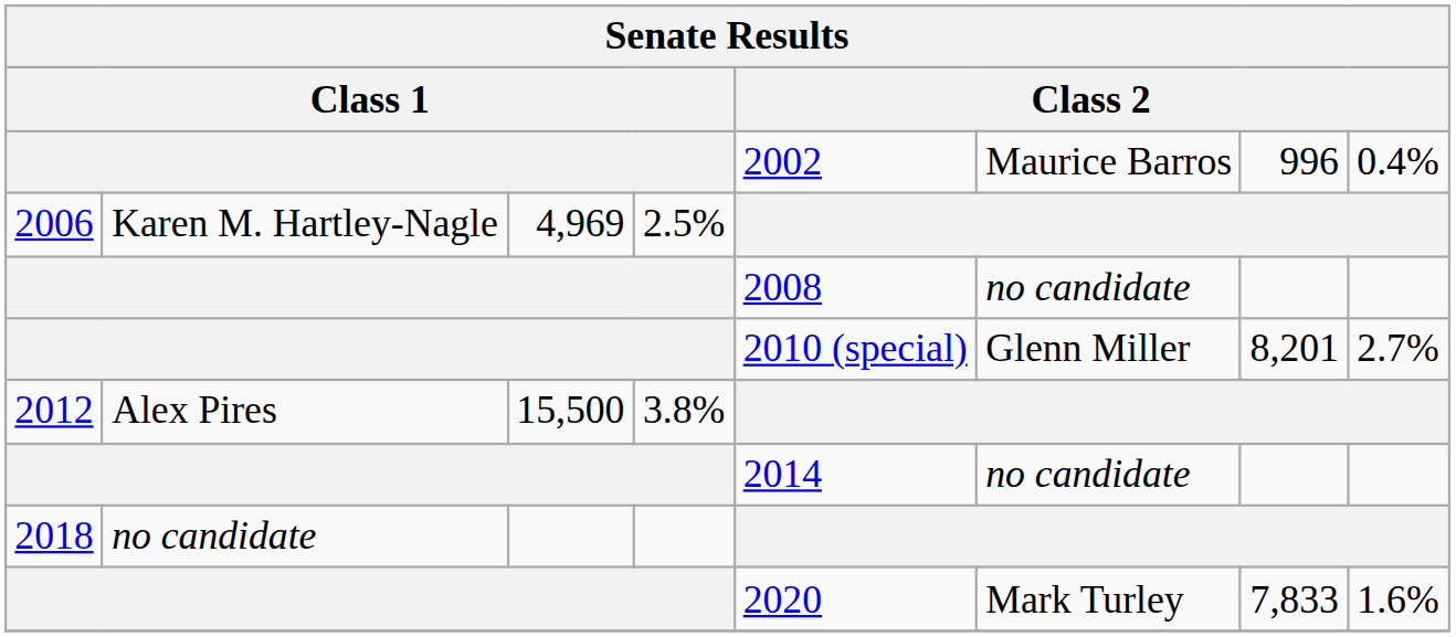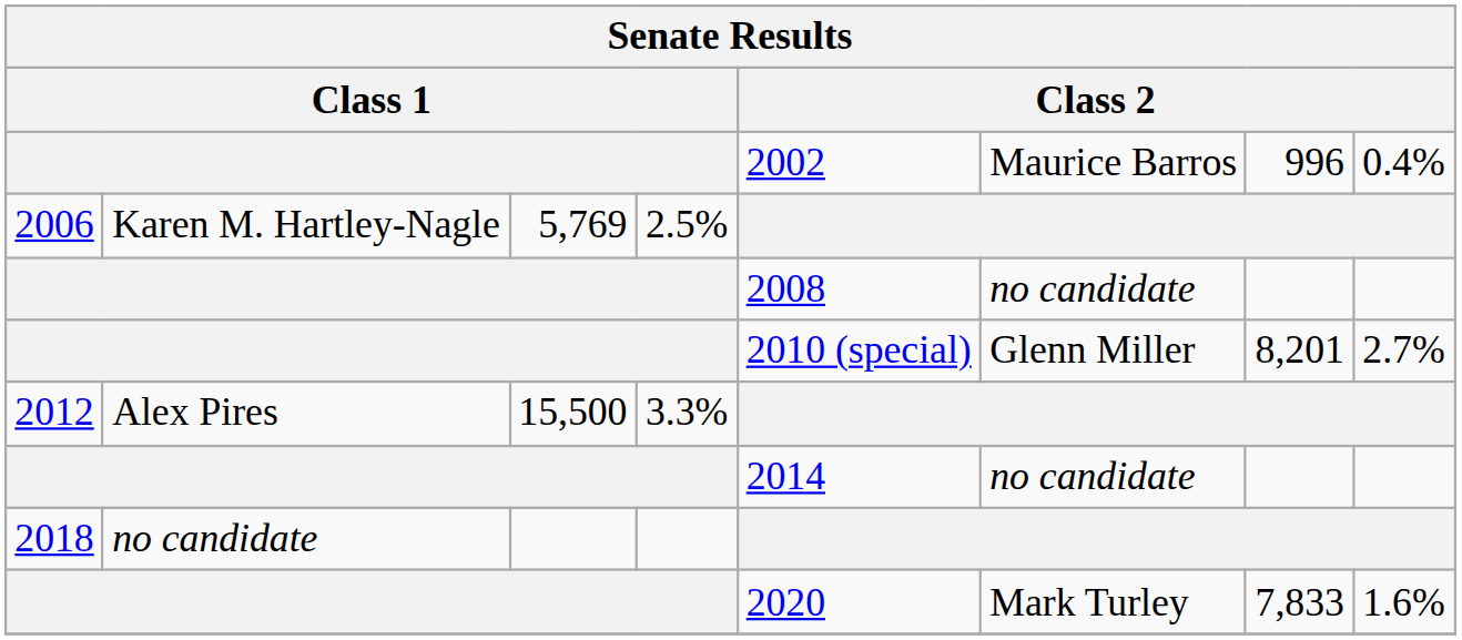2006 | column 3: 4,969 -> 5,769
2012 | column 4: 3.8% -> 3.3%
